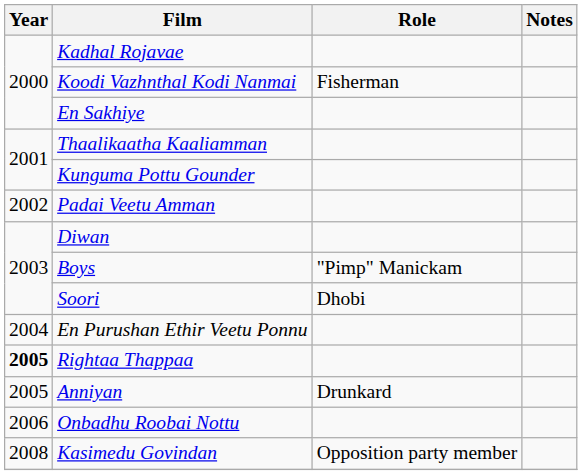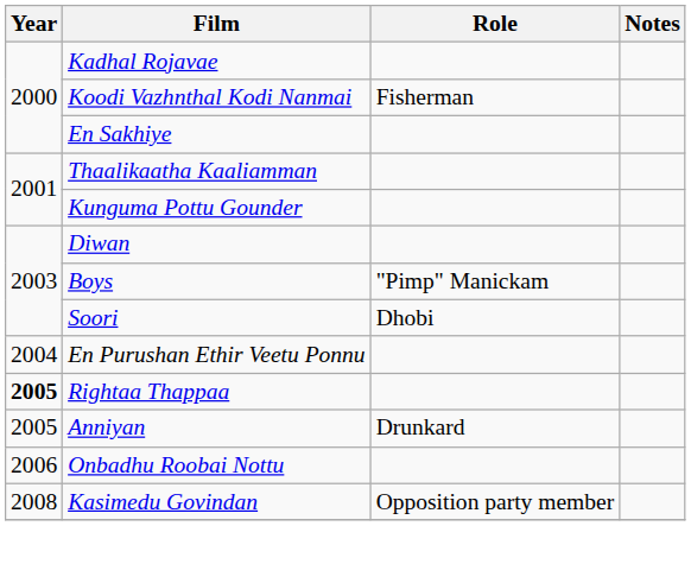- row: 2002 | Padai Veetu Amman
